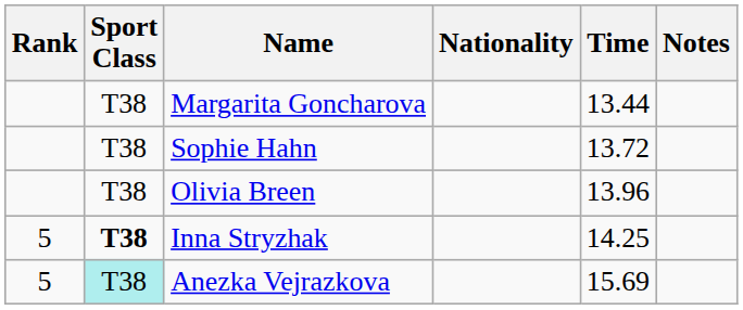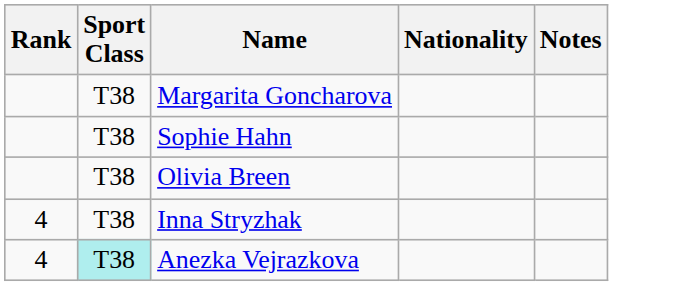- column: Time | 13.44 | 13.72 | 13.96 | 14.25 | 15.69
Inna Stryzhak | Rank: 5 -> 4
Inna Stryzhak | Sport Class: bold -> normal
Anezka Vejrazkova | Rank: 5 -> 4
